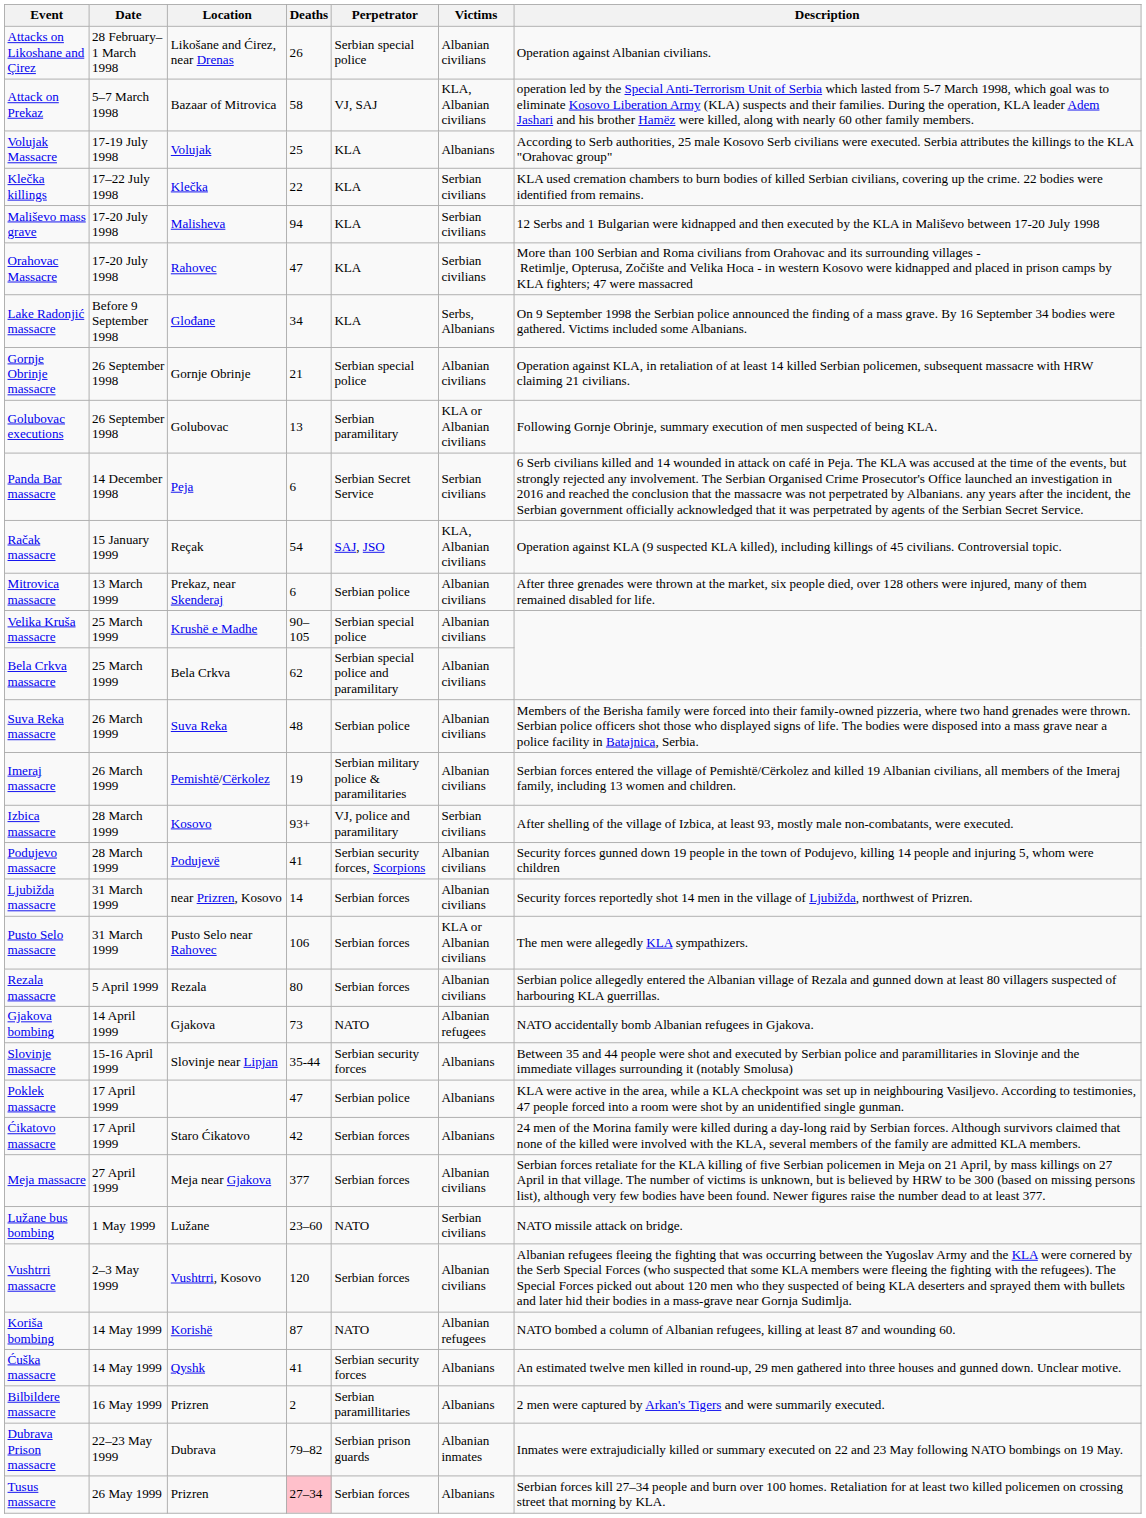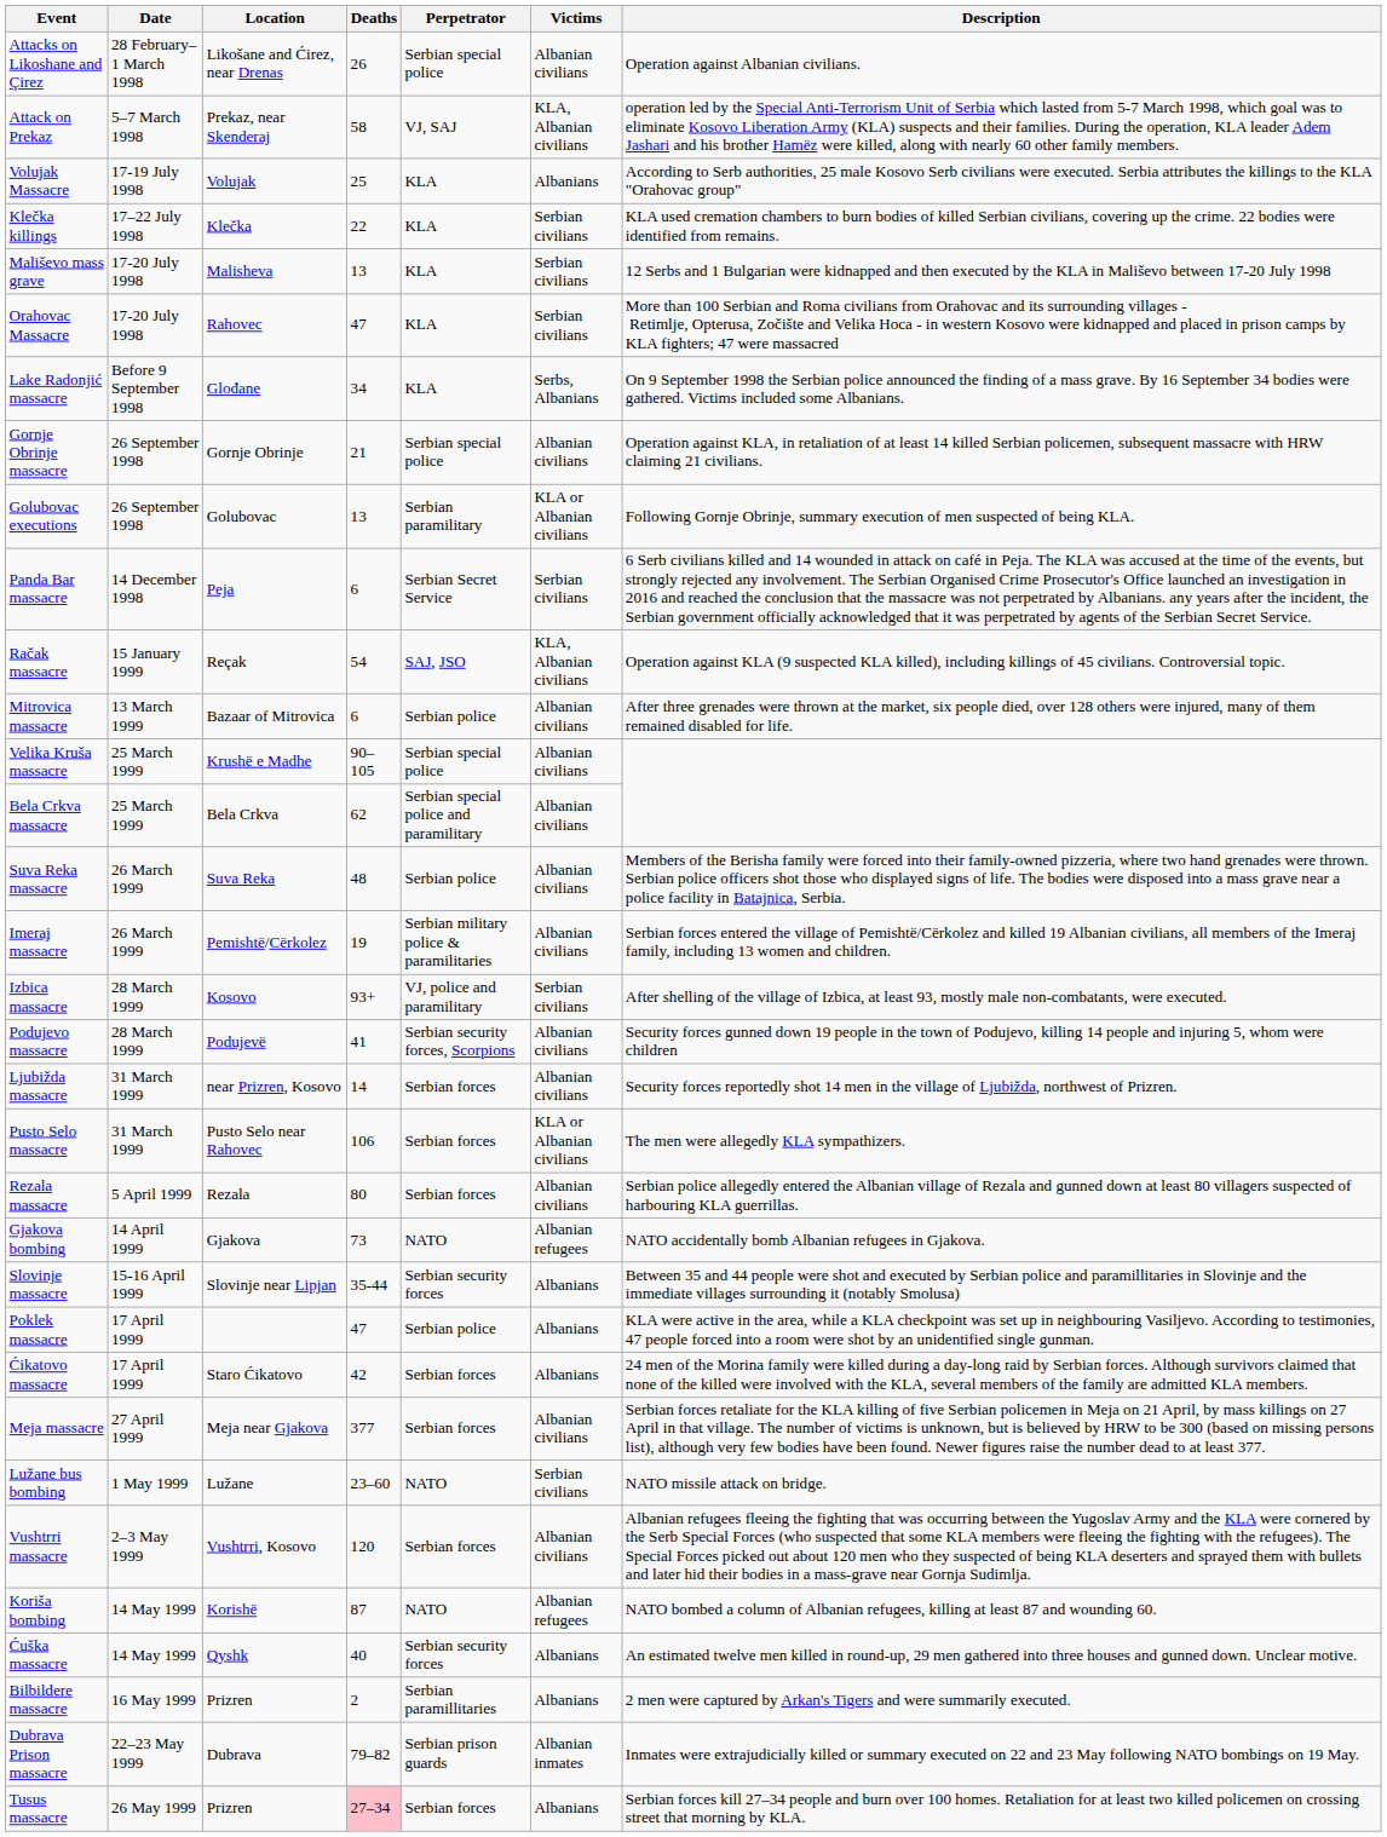Attack on Prekaz | Location: Bazaar of Mitrovica -> Prekaz, near Skenderaj
Mališevo mass grave | Deaths: 94 -> 13
Mitrovica massacre | Location: Prekaz, near Skenderaj -> Bazaar of Mitrovica
Ćuška massacre | Deaths: 41 -> 40
